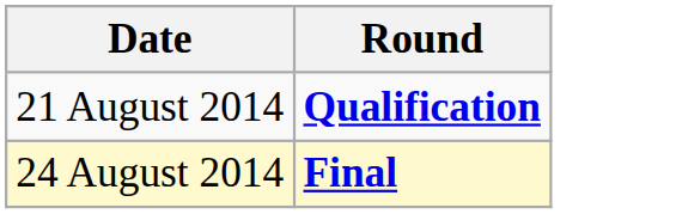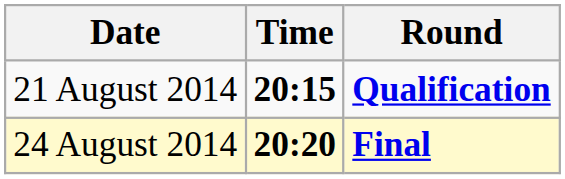+ column: Time | 20:15 | 20:20
